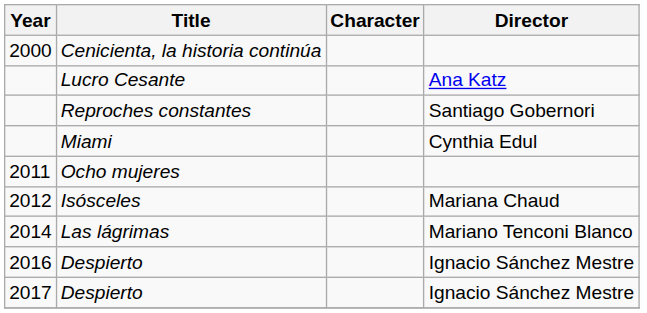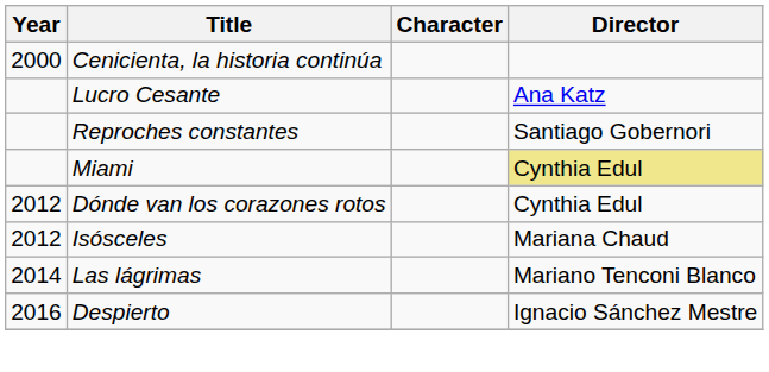Miami | Director: no background -> khaki background
- row: 2011 | Ocho mujeres
+ row: 2012 | Dónde van los corazones rotos | Cynthia Edul
- row: 2017 | Despierto | Ignacio Sánchez Mestre
